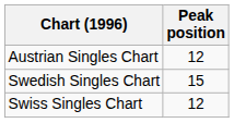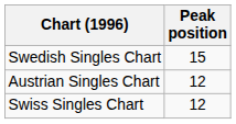rows swapped: Austrian Singles Chart <-> Swedish Singles Chart
